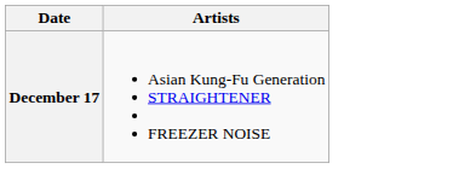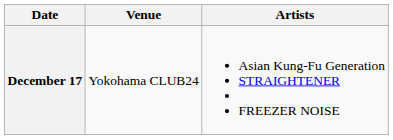+ column: Venue | Yokohama CLUB24
